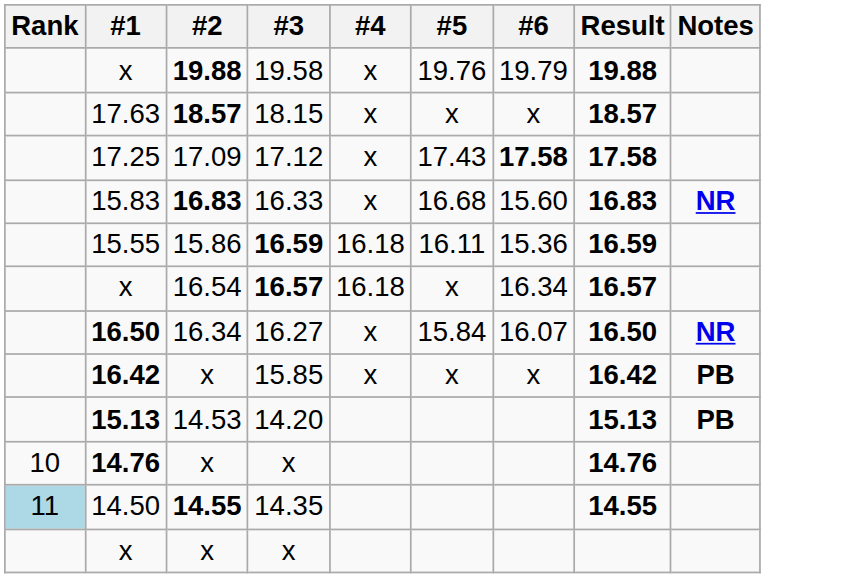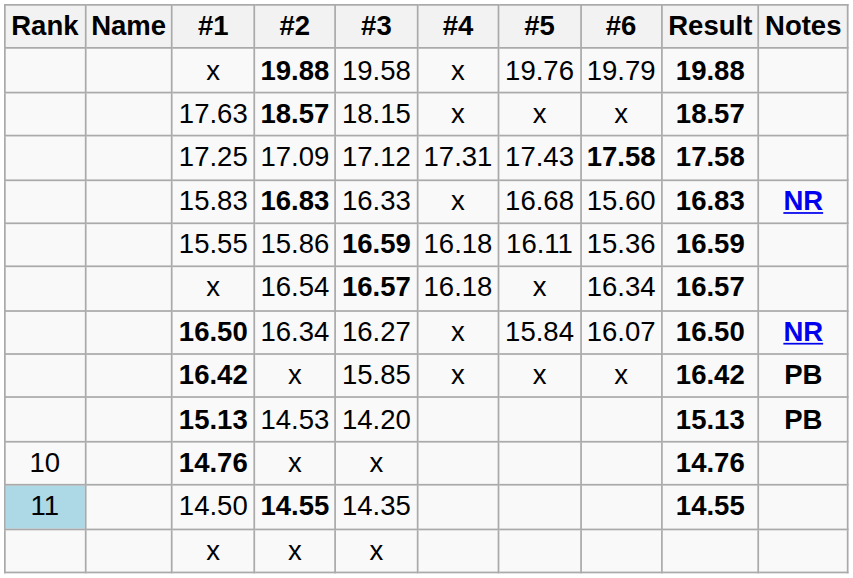+ column: Name
17.25 | #4: x -> 17.31
